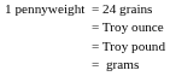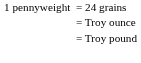- row: = grams
